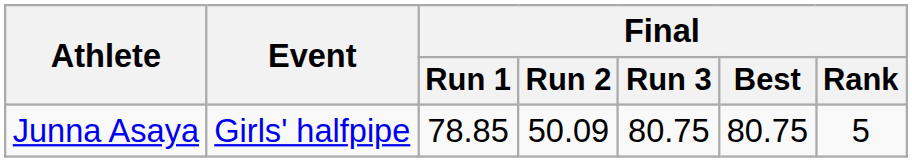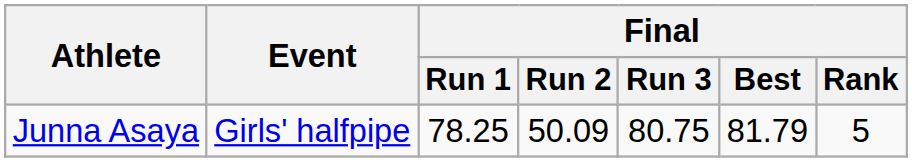Junna Asaya | Final / Run 1: 78.85 -> 78.25
Junna Asaya | Final / Best: 80.75 -> 81.79
